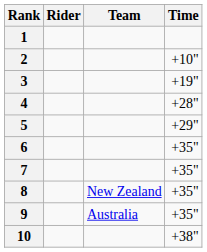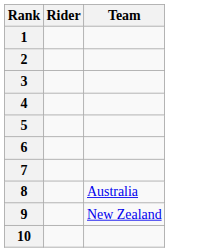- column: Time | +10" | +19" | +28" | +29" | +35" | +35" | +35" | +35" | +38"
8 | Team: New Zealand -> Australia
9 | Team: Australia -> New Zealand
